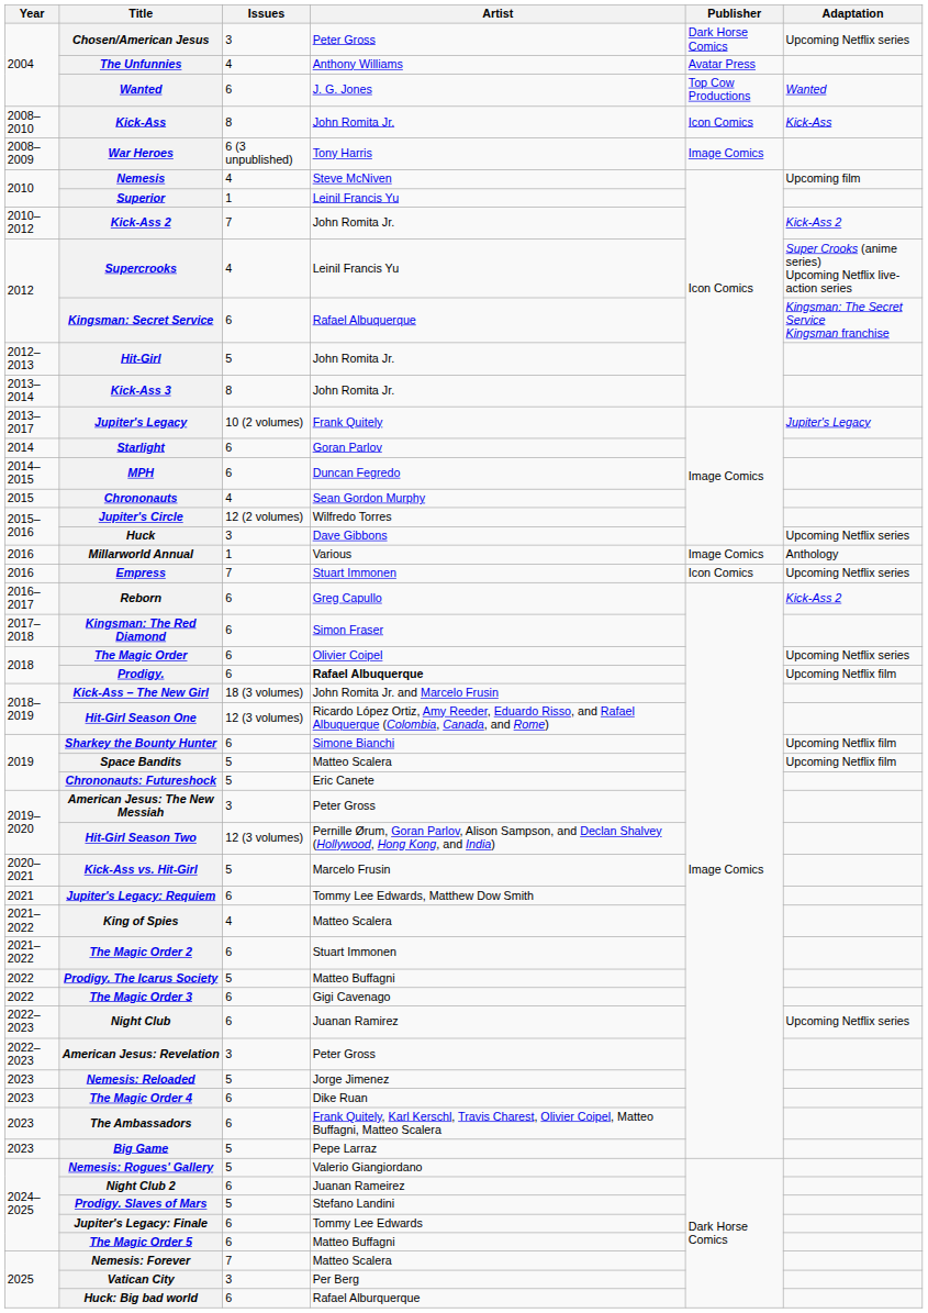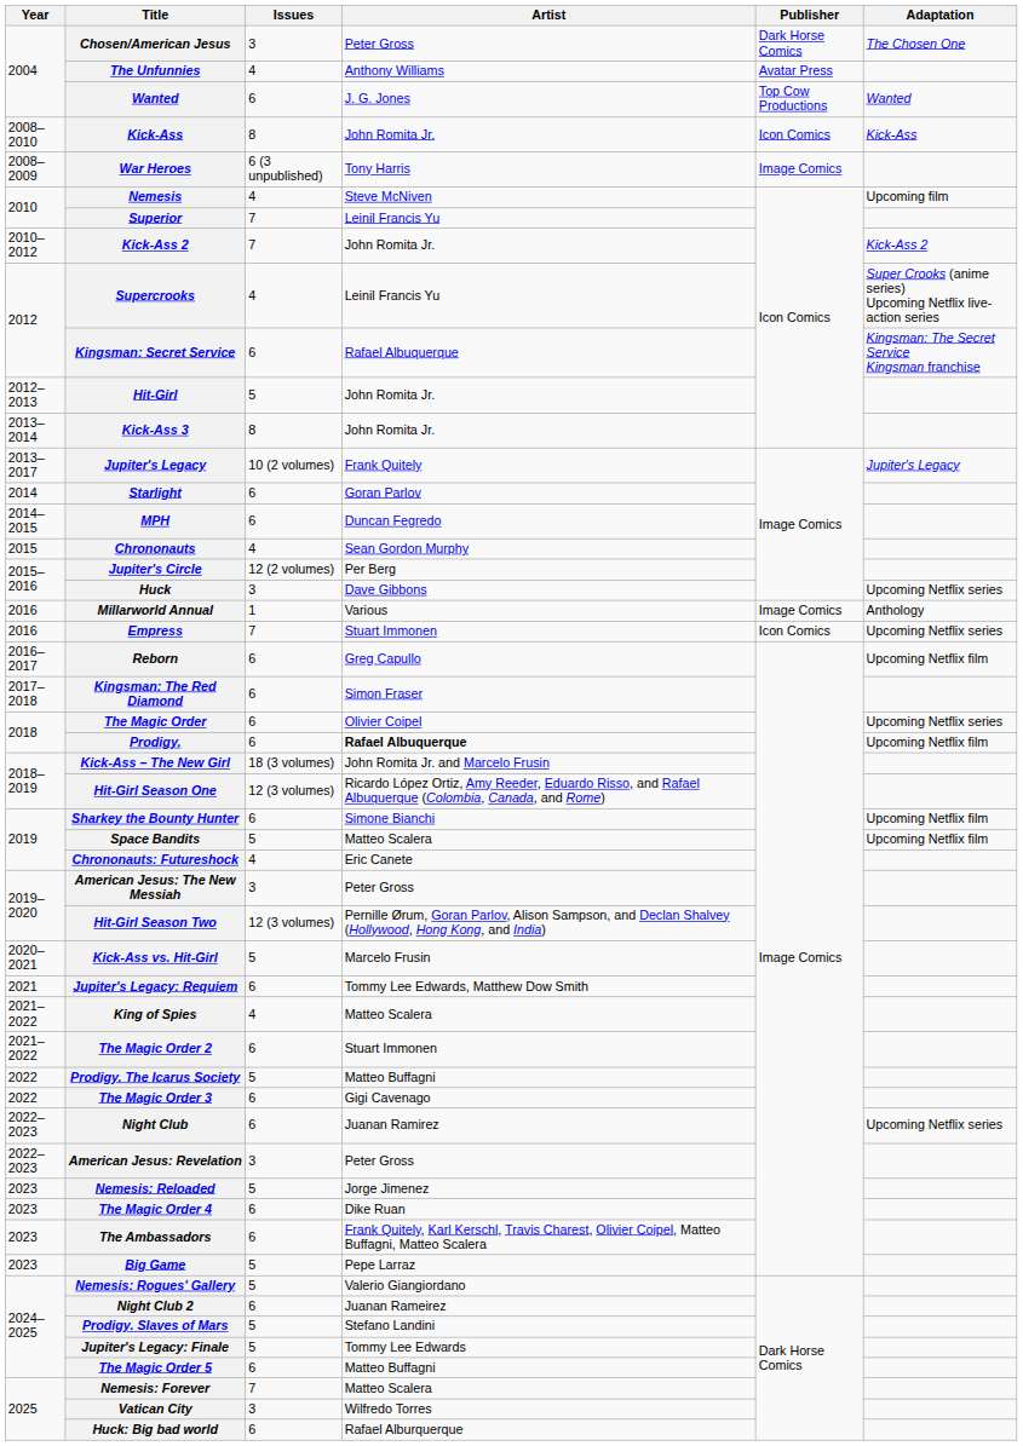Chosen/American Jesus | Adaptation: Upcoming Netflix series -> The Chosen One
Superior | Issues: 1 -> 7
Jupiter's Circle | Artist: Wilfredo Torres -> Per Berg
Reborn | Adaptation: Kick-Ass 2 -> Upcoming Netflix film
Chrononauts: Futureshock | Issues: 5 -> 4
Jupiter's Legacy: Finale | Issues: 6 -> 5
Vatican City | Artist: Per Berg -> Wilfredo Torres
